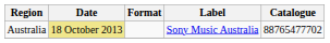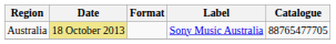Australia | Catalogue: 88765477702 -> 88765477705
